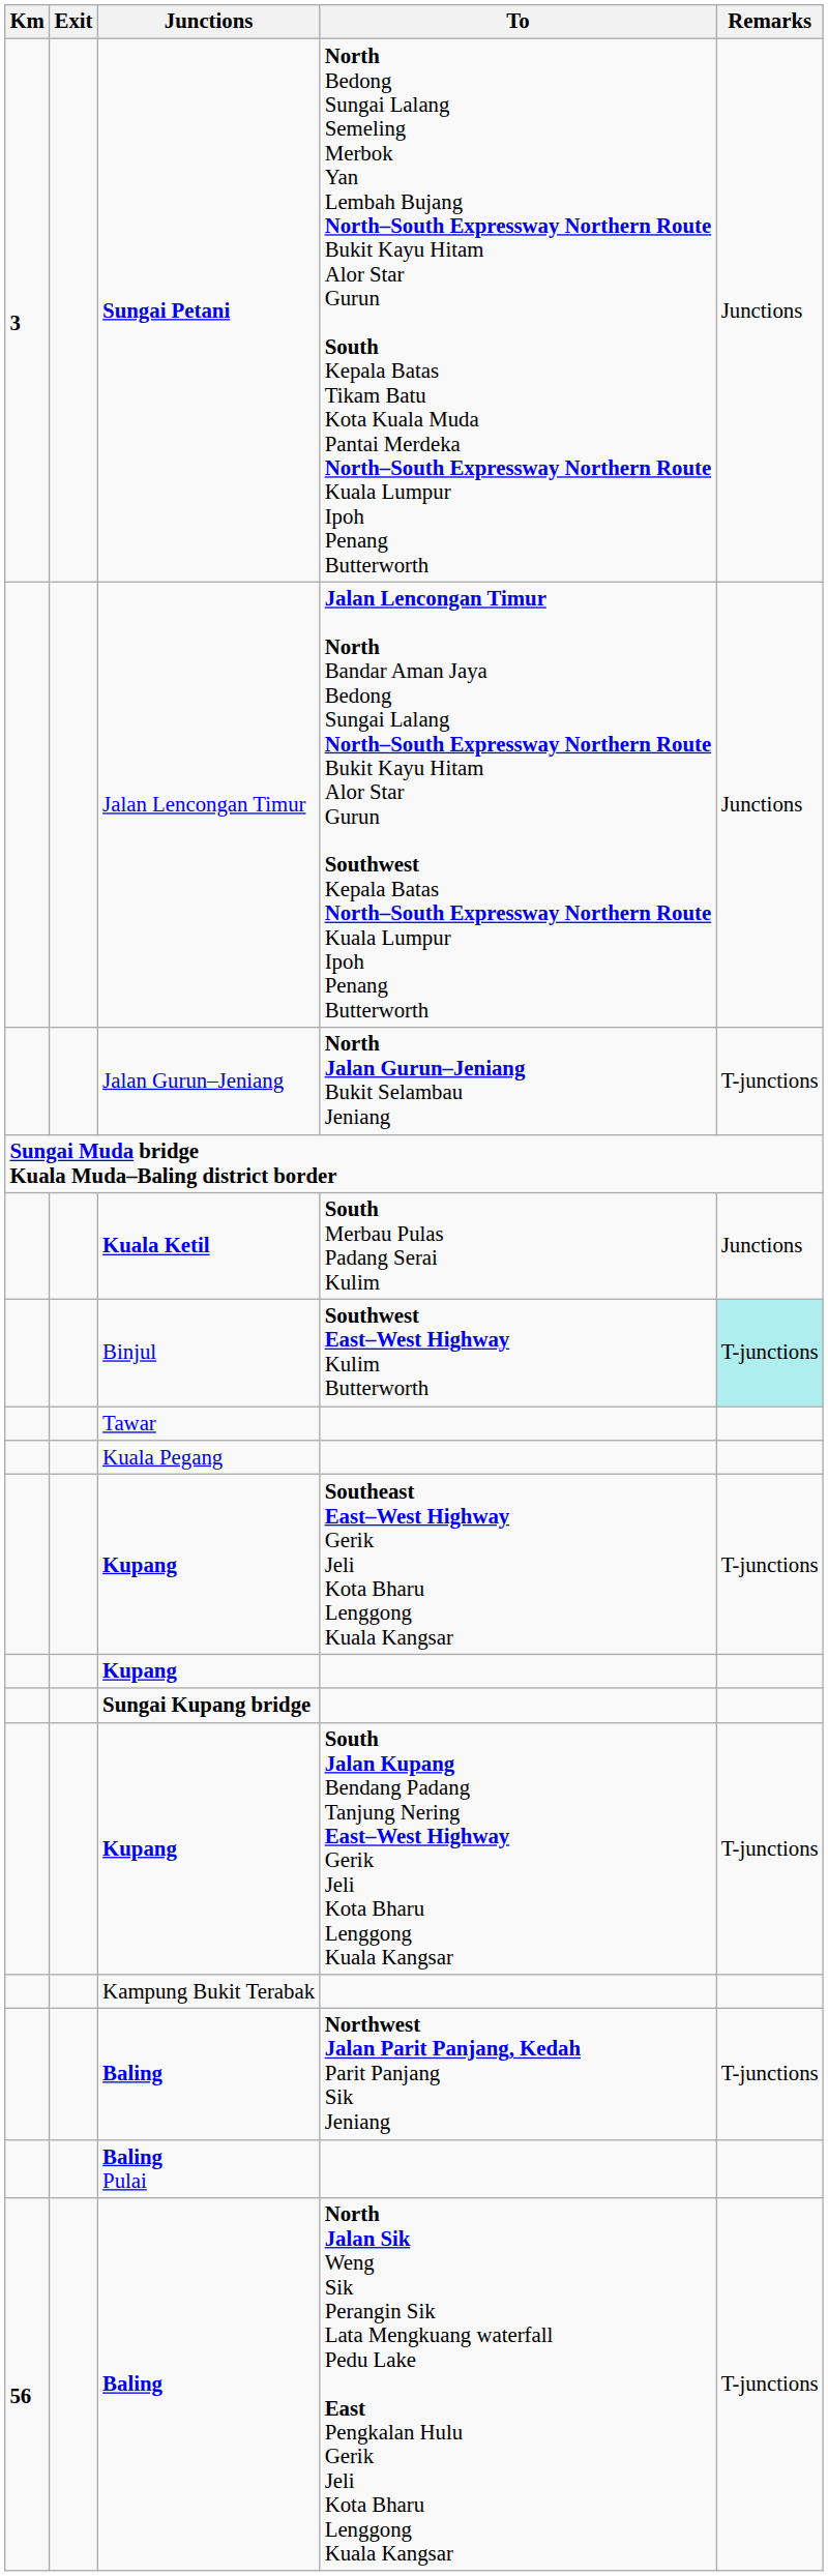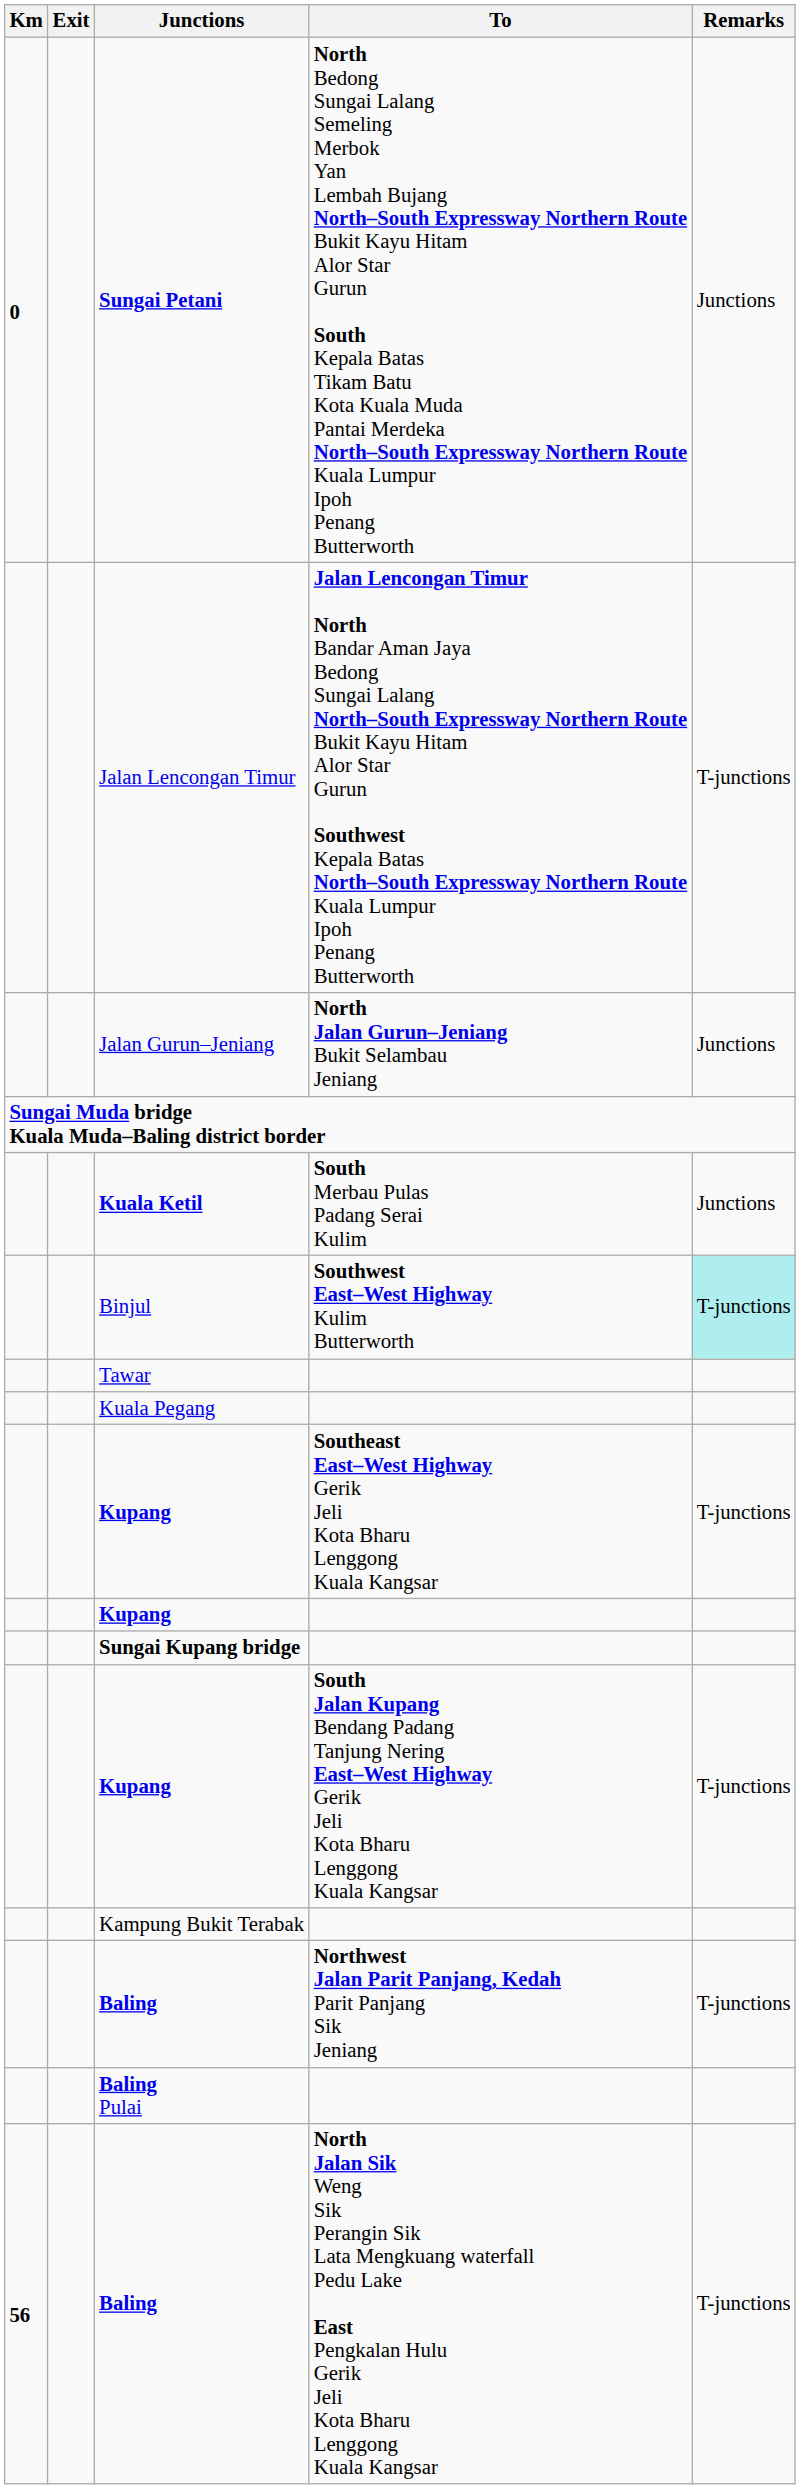Sungai Petani | Km: 3 -> 0
Jalan Lencongan Timur | Remarks: Junctions -> T-junctions
Jalan Gurun–Jeniang | Remarks: T-junctions -> Junctions
